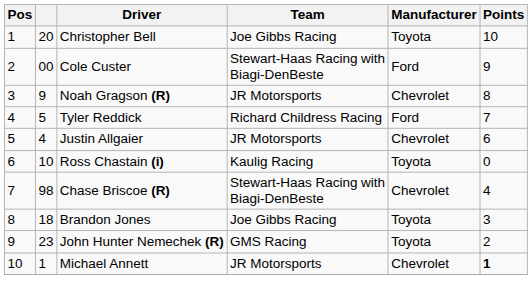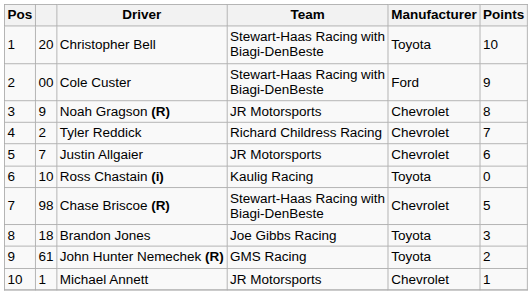Christopher Bell | Team: Joe Gibbs Racing -> Stewart-Haas Racing with Biagi-DenBeste
Tyler Reddick | column 2: 5 -> 2
Tyler Reddick | Manufacturer: Ford -> Chevrolet
Justin Allgaier | column 2: 4 -> 7
Chase Briscoe (R) | Points: 4 -> 5
John Hunter Nemechek (R) | column 2: 23 -> 61
Michael Annett | Points: bold -> normal
